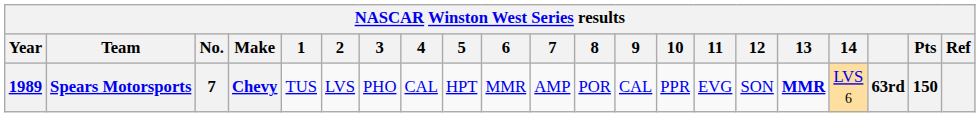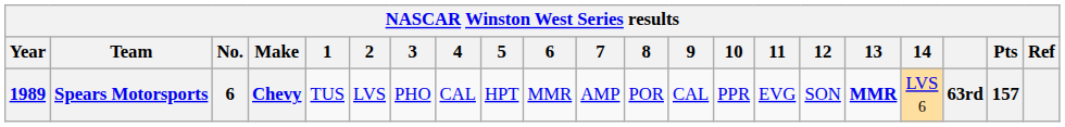Spears Motorsports | No.: 7 -> 6
Spears Motorsports | Pts: 150 -> 157
